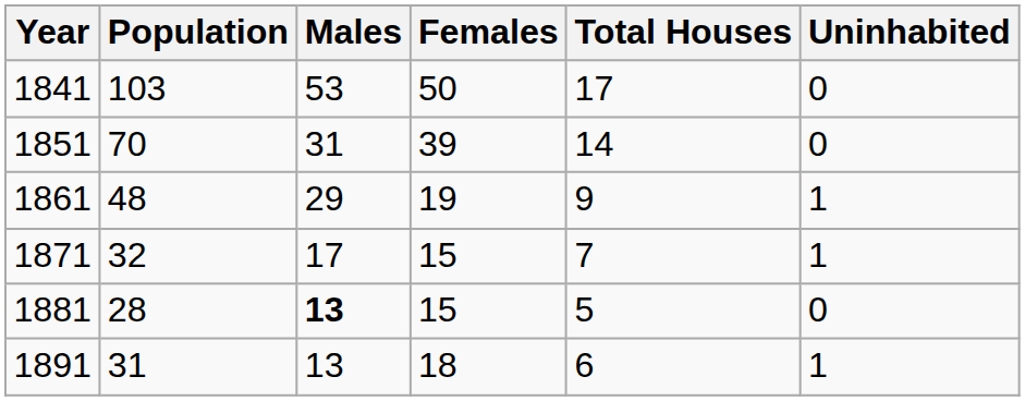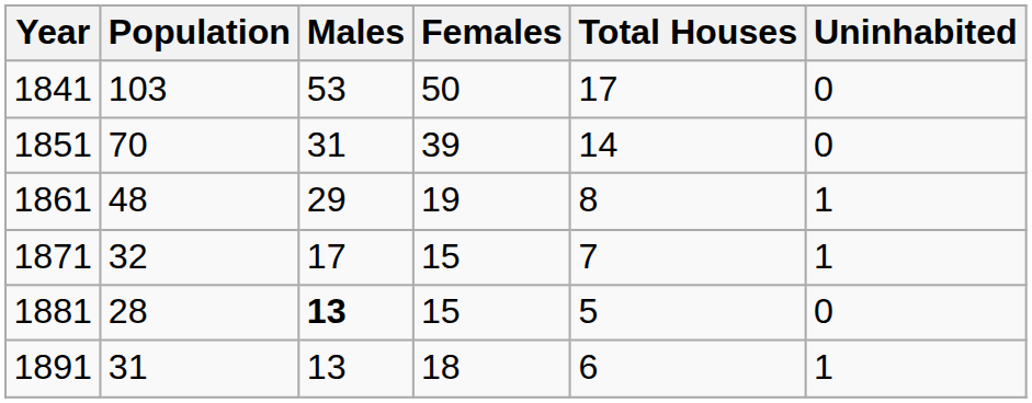1861 | Total Houses: 9 -> 8
